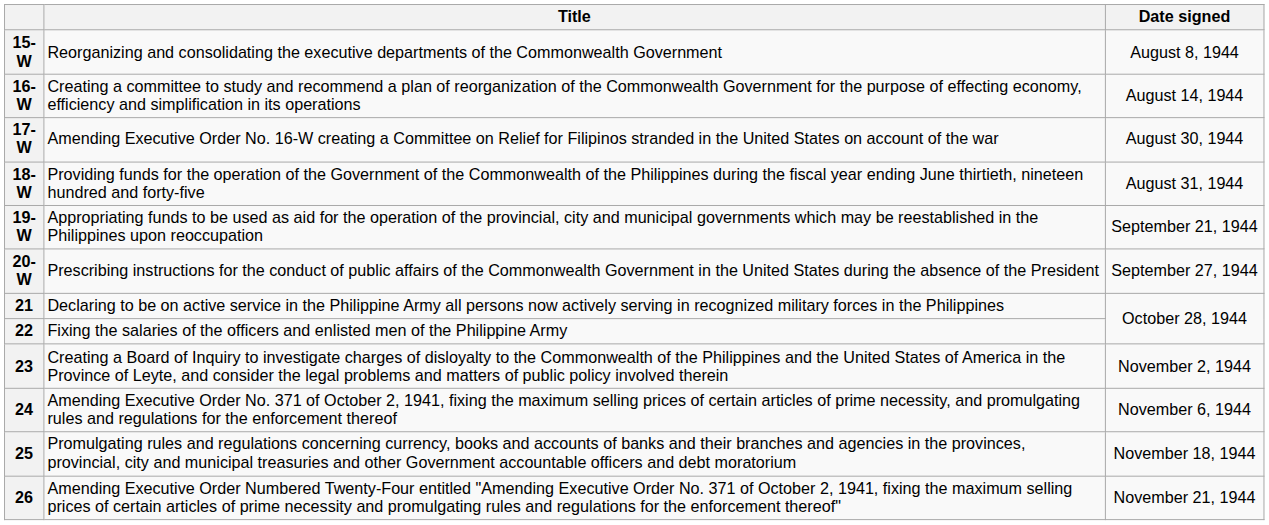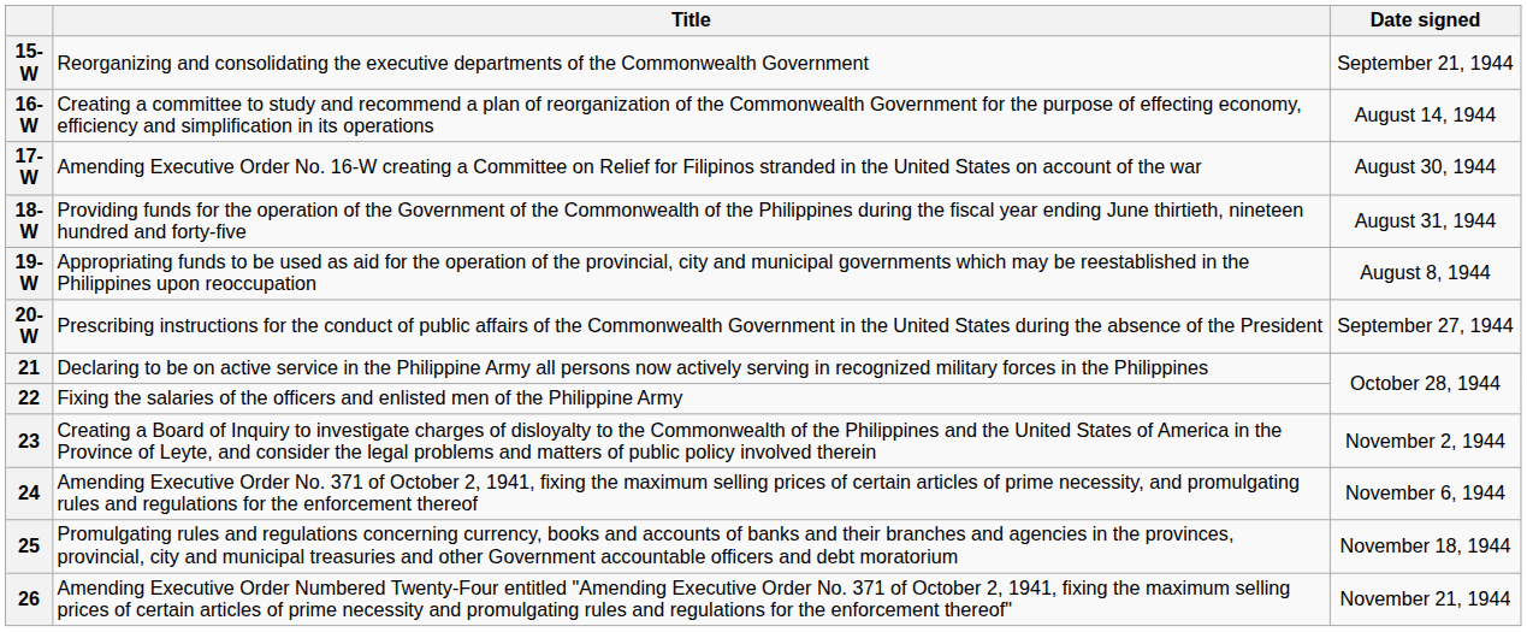15-W | Date signed: August 8, 1944 -> September 21, 1944
19-W | Date signed: September 21, 1944 -> August 8, 1944
